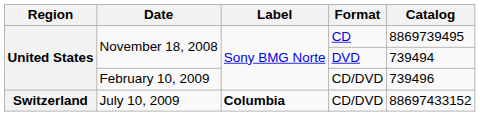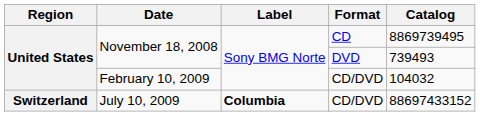November 18, 2008 / DVD | Catalog: 739494 -> 739493
February 10, 2009 | Catalog: 739496 -> 104032
